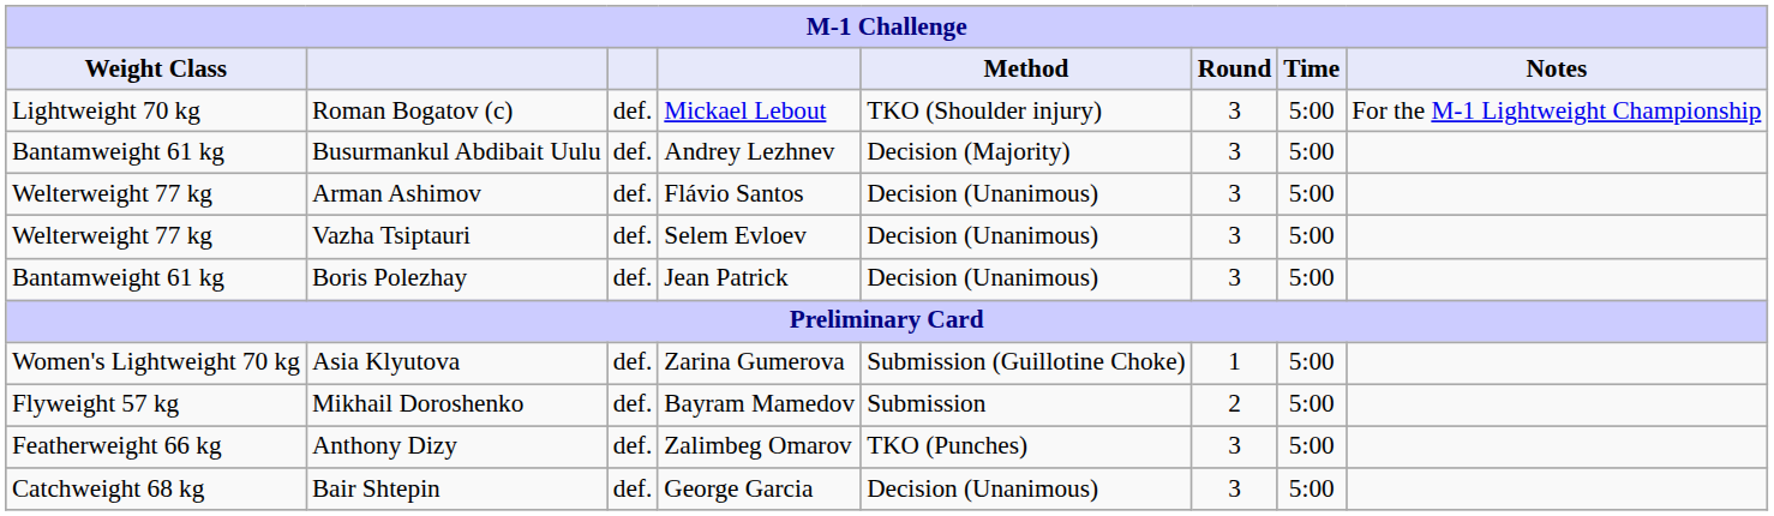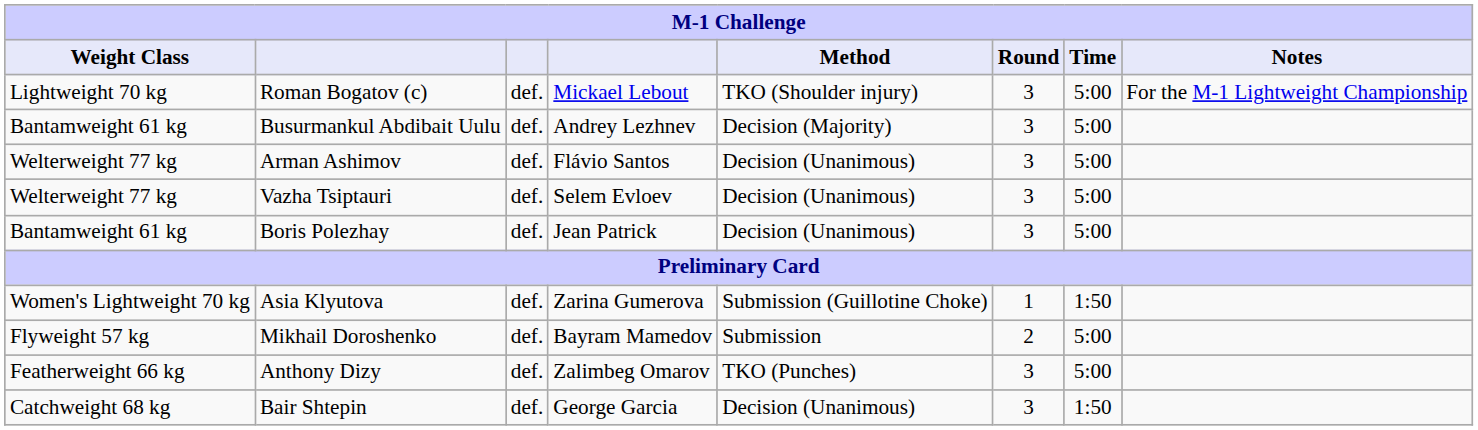Asia Klyutova | Time: 5:00 -> 1:50
Bair Shtepin | Time: 5:00 -> 1:50
